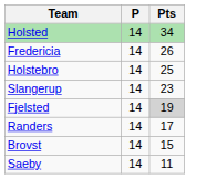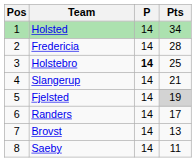+ column: Pos | 1 | 2 | 3 | 4 | 5 | 6 | 7 | 8
Fredericia | Pts: 26 -> 28
Holstebro | P: normal -> bold
Slangerup | Pts: 23 -> 21
Brovst | Pts: 15 -> 13
